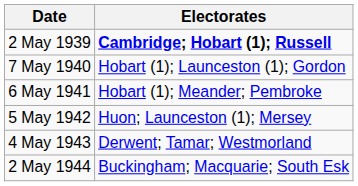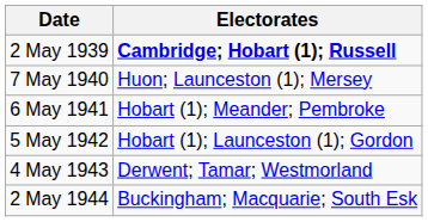7 May 1940 | Electorates: Hobart (1); Launceston (1); Gordon -> Huon; Launceston (1); Mersey
5 May 1942 | Electorates: Huon; Launceston (1); Mersey -> Hobart (1); Launceston (1); Gordon
